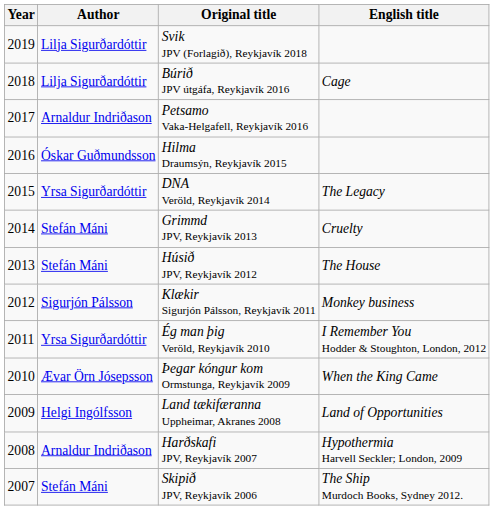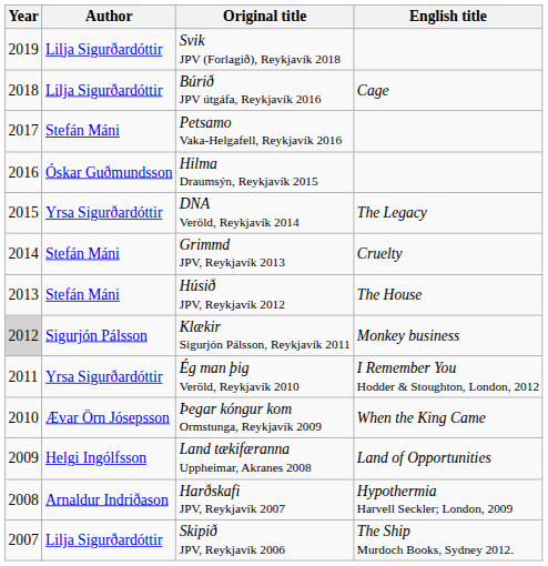Petsamo Vaka-Helgafell, Reykjavík 2016 | Author: Arnaldur Indriðason -> Stefán Máni
Klækir Sigurjón Pálsson, Reykjavík 2011 | Year: no background -> lightgrey background
Skipið JPV, Reykjavík 2006 | Author: Stefán Máni -> Lilja Sigurðardóttir
